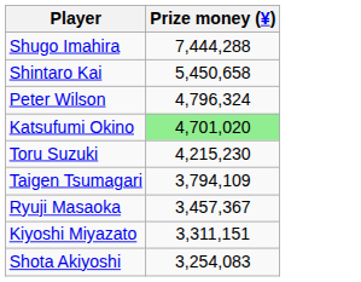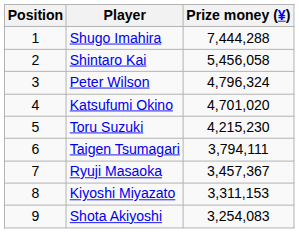+ column: Position | 1 | 2 | 3 | 4 | 5 | 6 | 7 | 8 | 9
Shintaro Kai | Prize money (¥): 5,450,658 -> 5,456,058
Katsufumi Okino | Prize money (¥): lightgreen background -> no background
Taigen Tsumagari | Prize money (¥): 3,794,109 -> 3,794,111
Kiyoshi Miyazato | Prize money (¥): 3,311,151 -> 3,311,153
